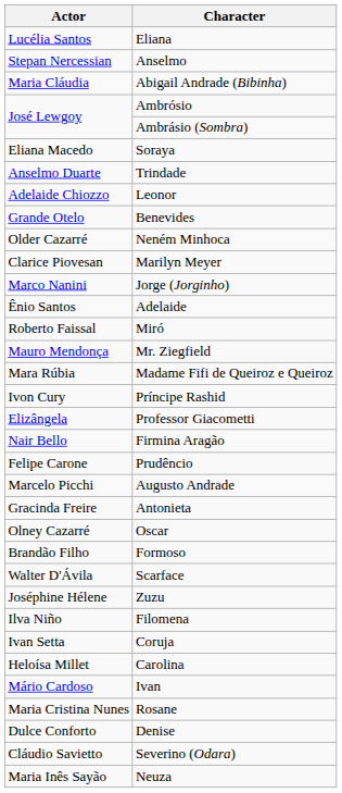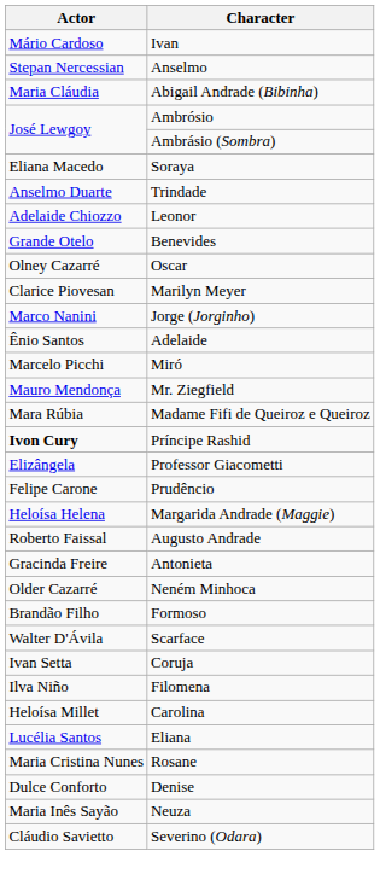rows swapped: Eliana <-> Ivan
rows swapped: Oscar <-> Neném Minhoca
Miró | Actor: Roberto Faissal -> Marcelo Picchi
Príncipe Rashid | Actor: normal -> bold
- row: Nair Bello | Firmina Aragão
+ row: Heloísa Helena | Margarida Andrade (Maggie)
Augusto Andrade | Actor: Marcelo Picchi -> Roberto Faissal
- row: Joséphine Hélene | Zuzu
rows swapped: Filomena <-> Coruja
rows swapped: Severino (Odara) <-> Neuza
